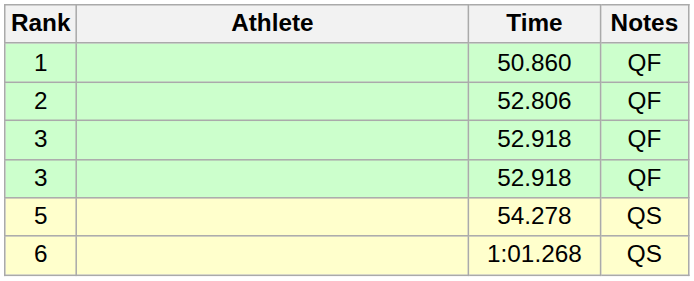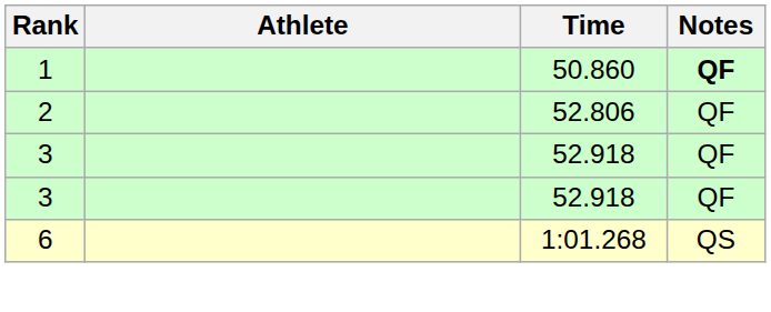1 | Notes: normal -> bold
- row: 5 | 54.278 | QS
